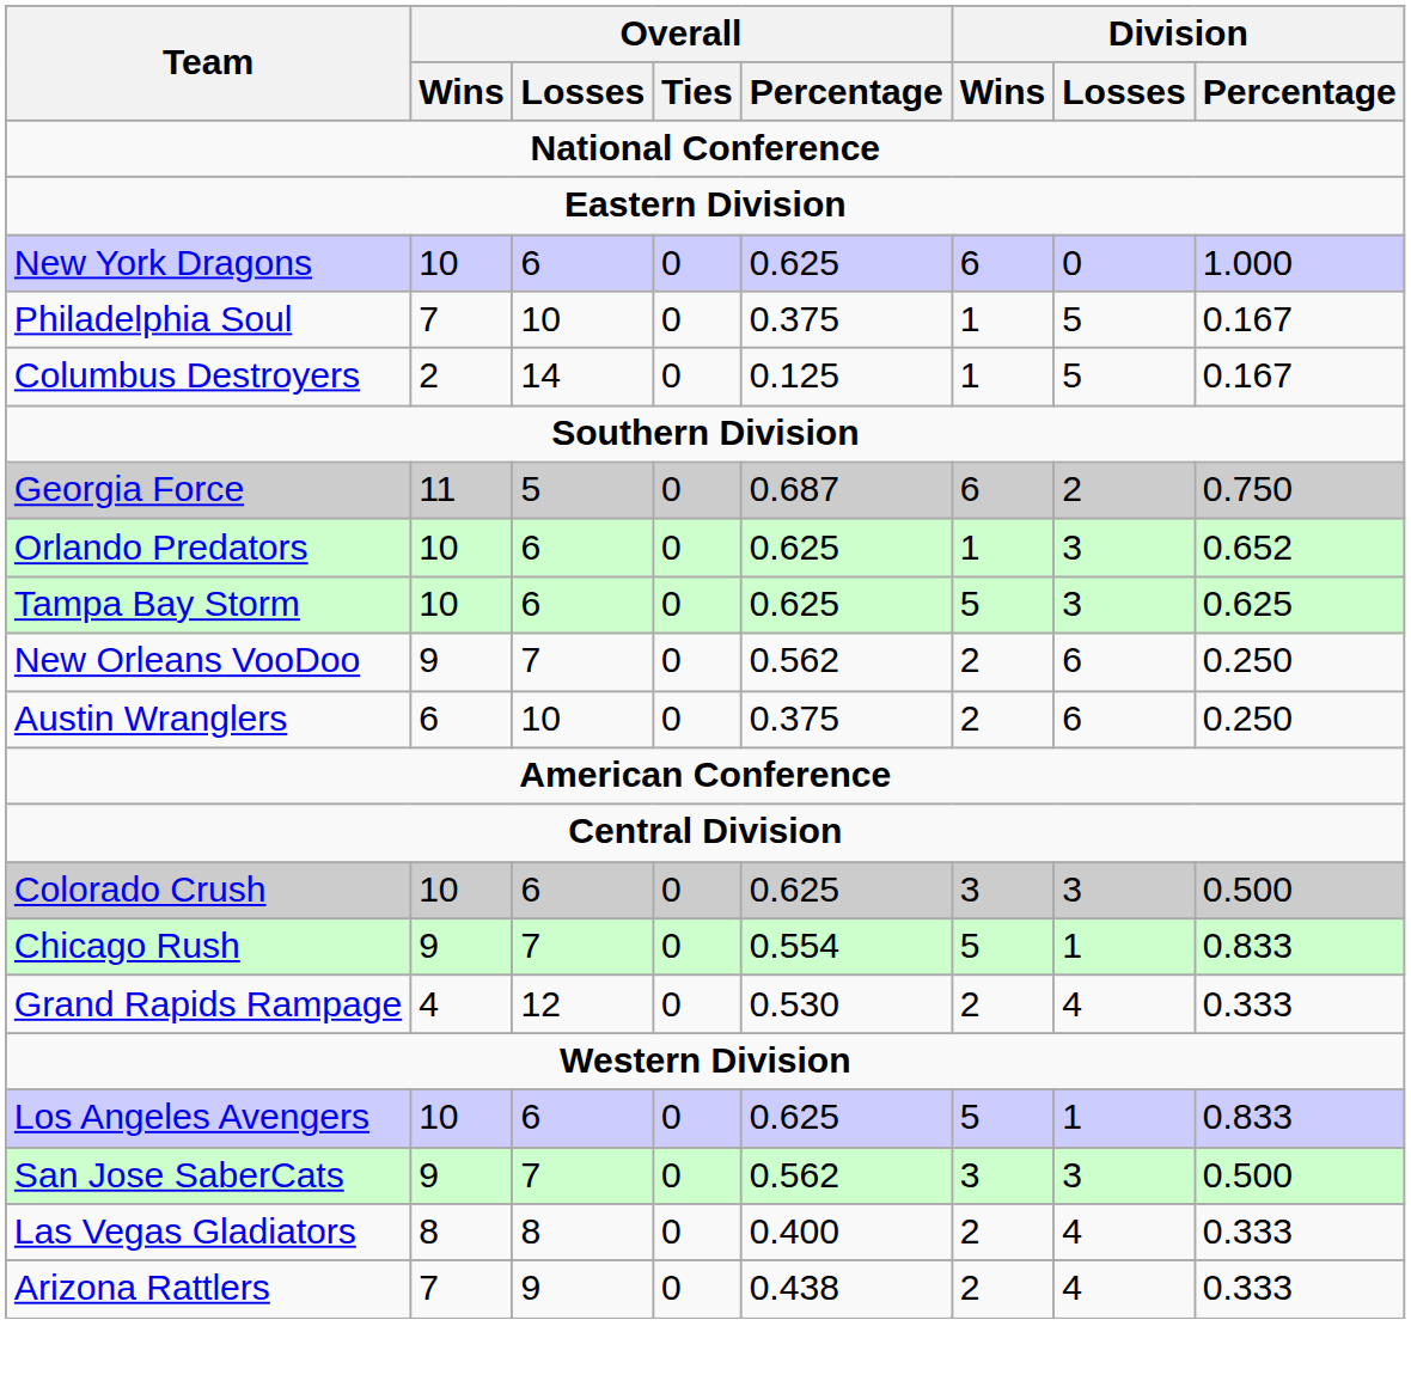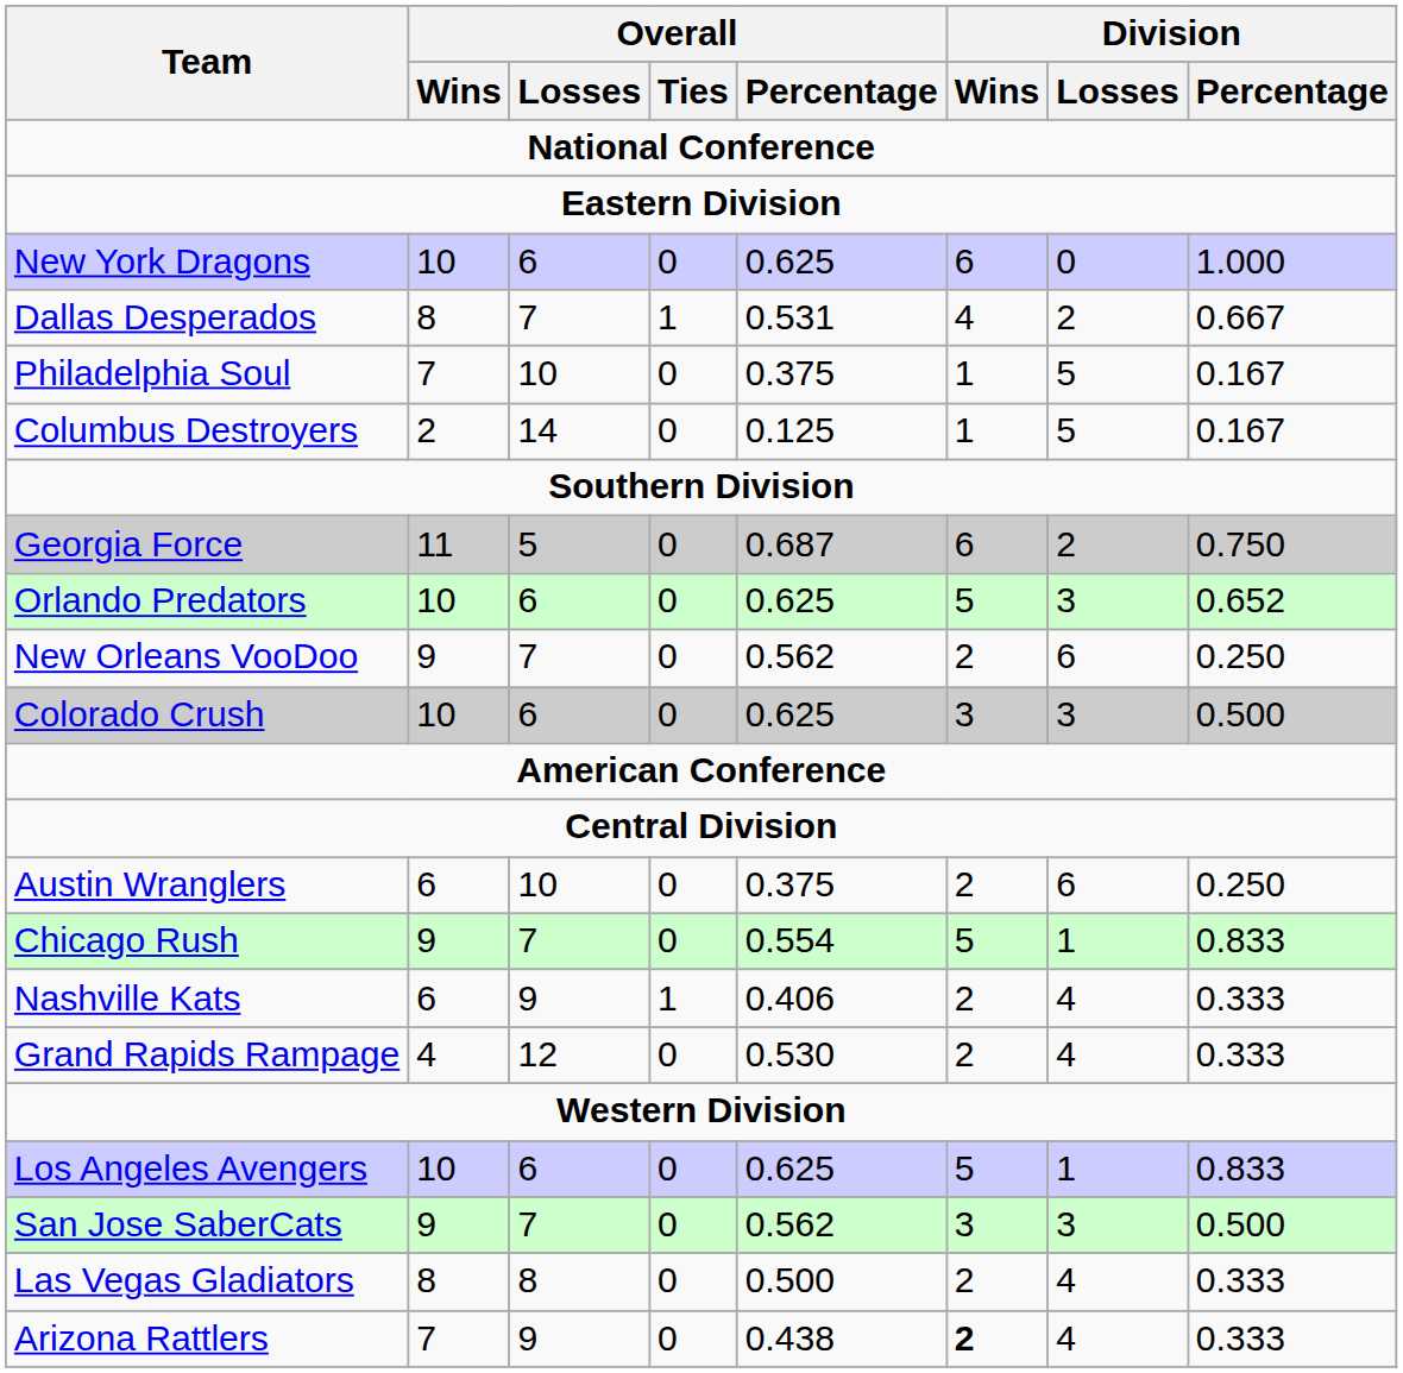+ row: Dallas Desperados | 8 | 7 | 1 | 0.531 | 4 | 2 | 0.667
Orlando Predators | Division / Wins: 1 -> 5
- row: Tampa Bay Storm | 10 | 6 | 0 | 0.625 | 5 | 3 | 0.625
rows swapped: Austin Wranglers <-> Colorado Crush
+ row: Nashville Kats | 6 | 9 | 1 | 0.406 | 2 | 4 | 0.333
Las Vegas Gladiators | Overall / Percentage: 0.400 -> 0.500
Arizona Rattlers | Division / Wins: normal -> bold
